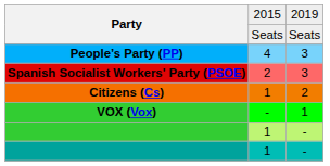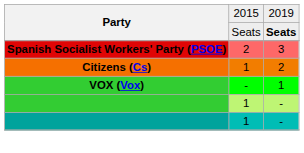Party / Seats | column 3: normal -> bold
- row: People’s Party (PP) | 4 | 3
